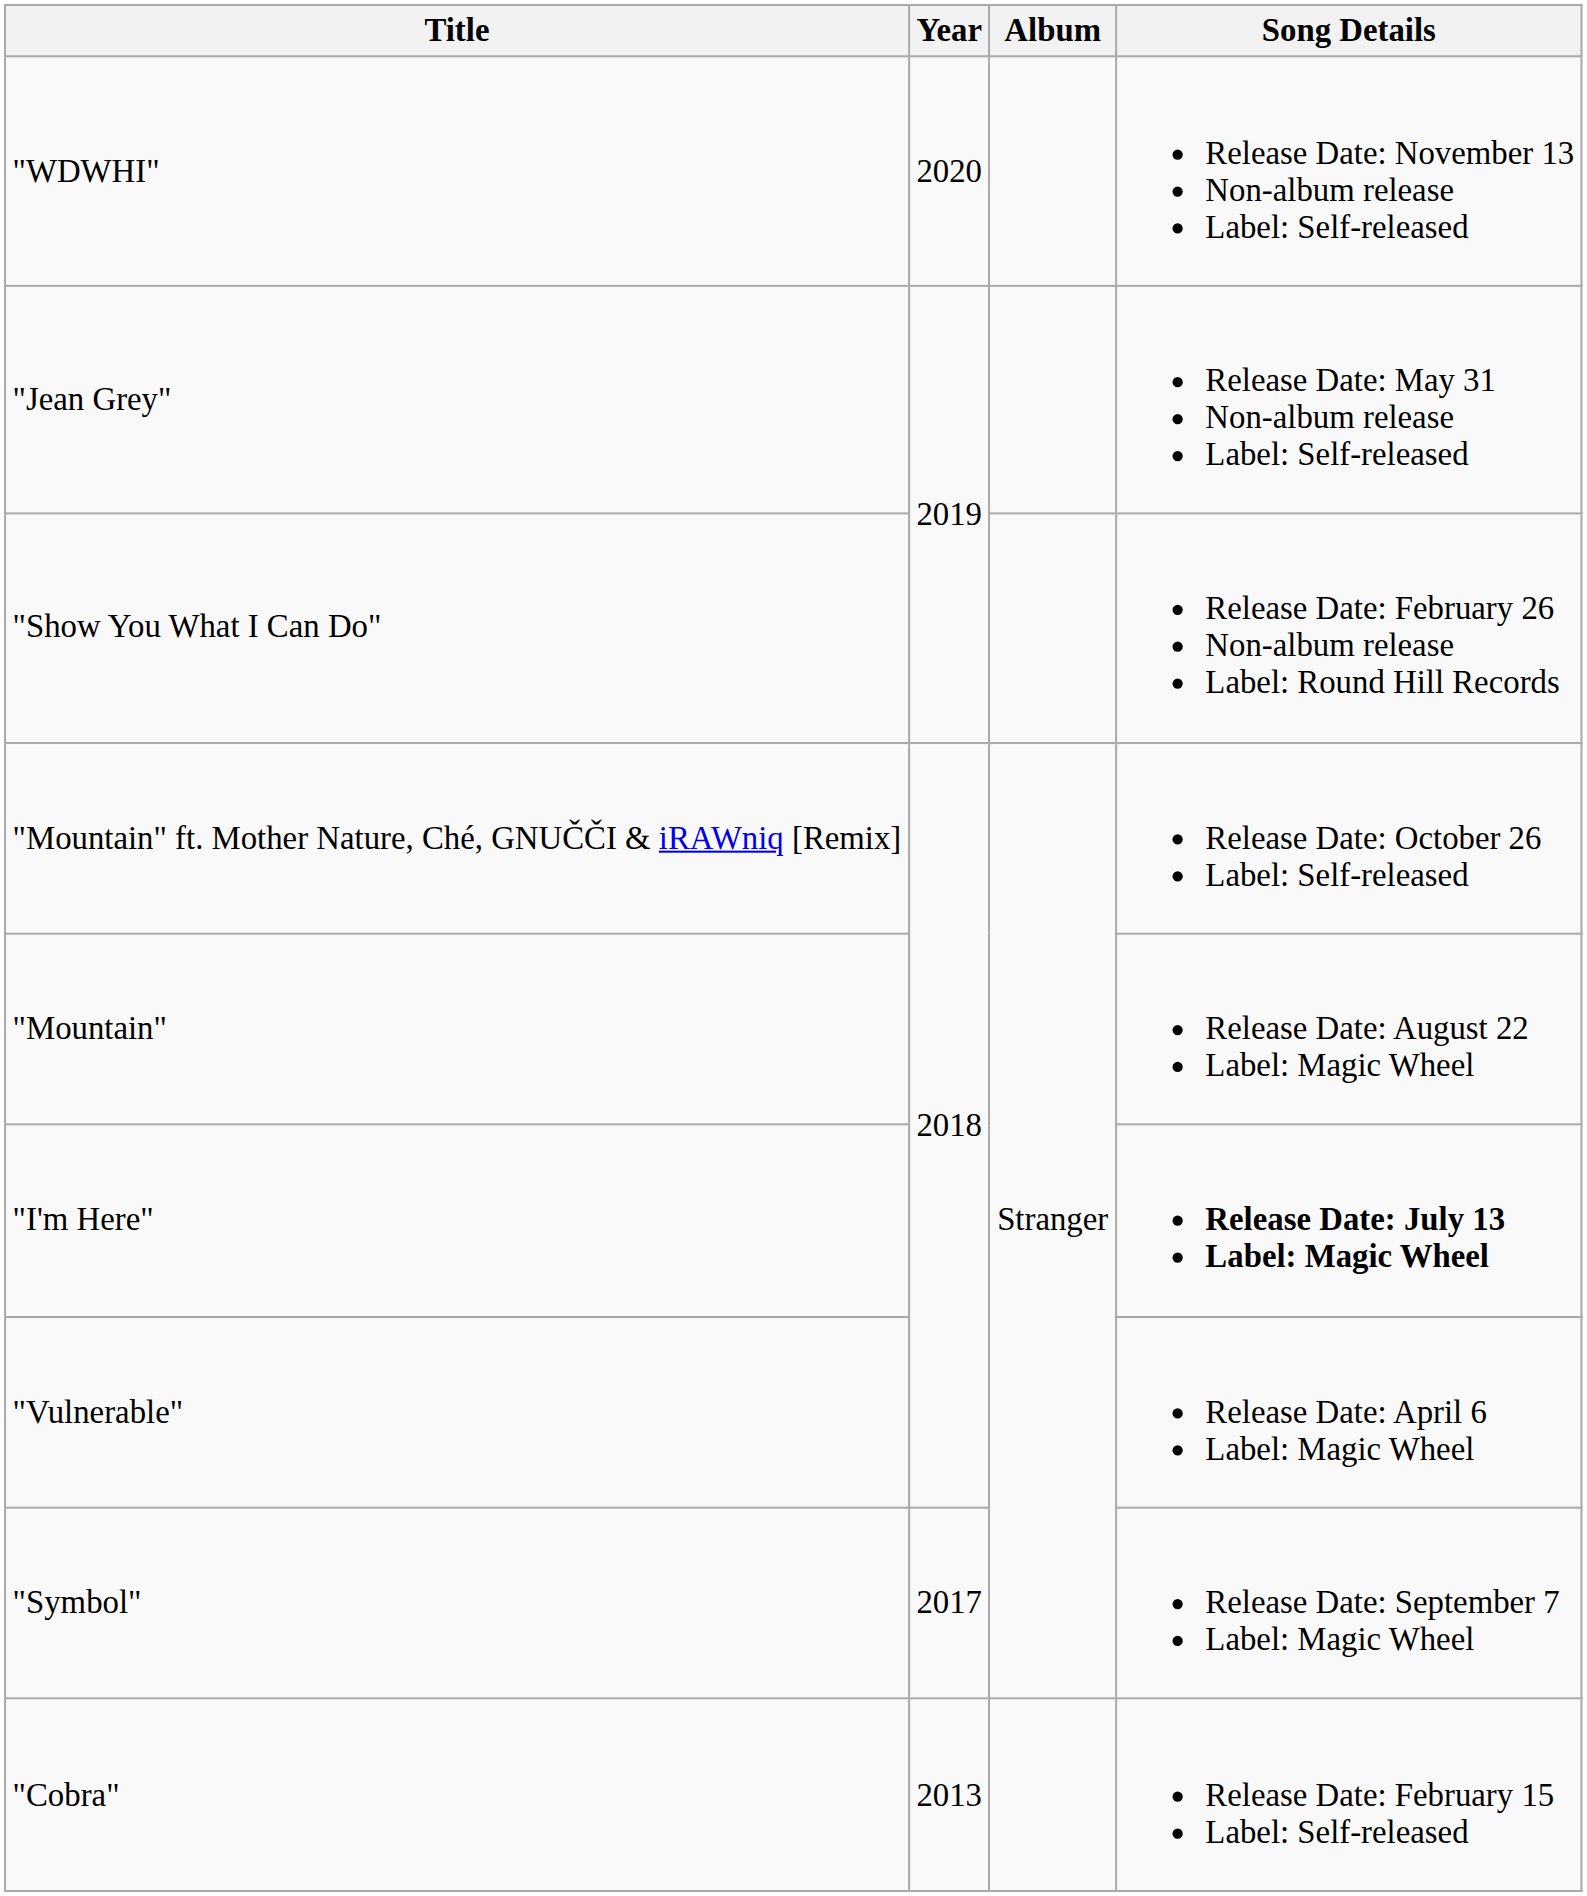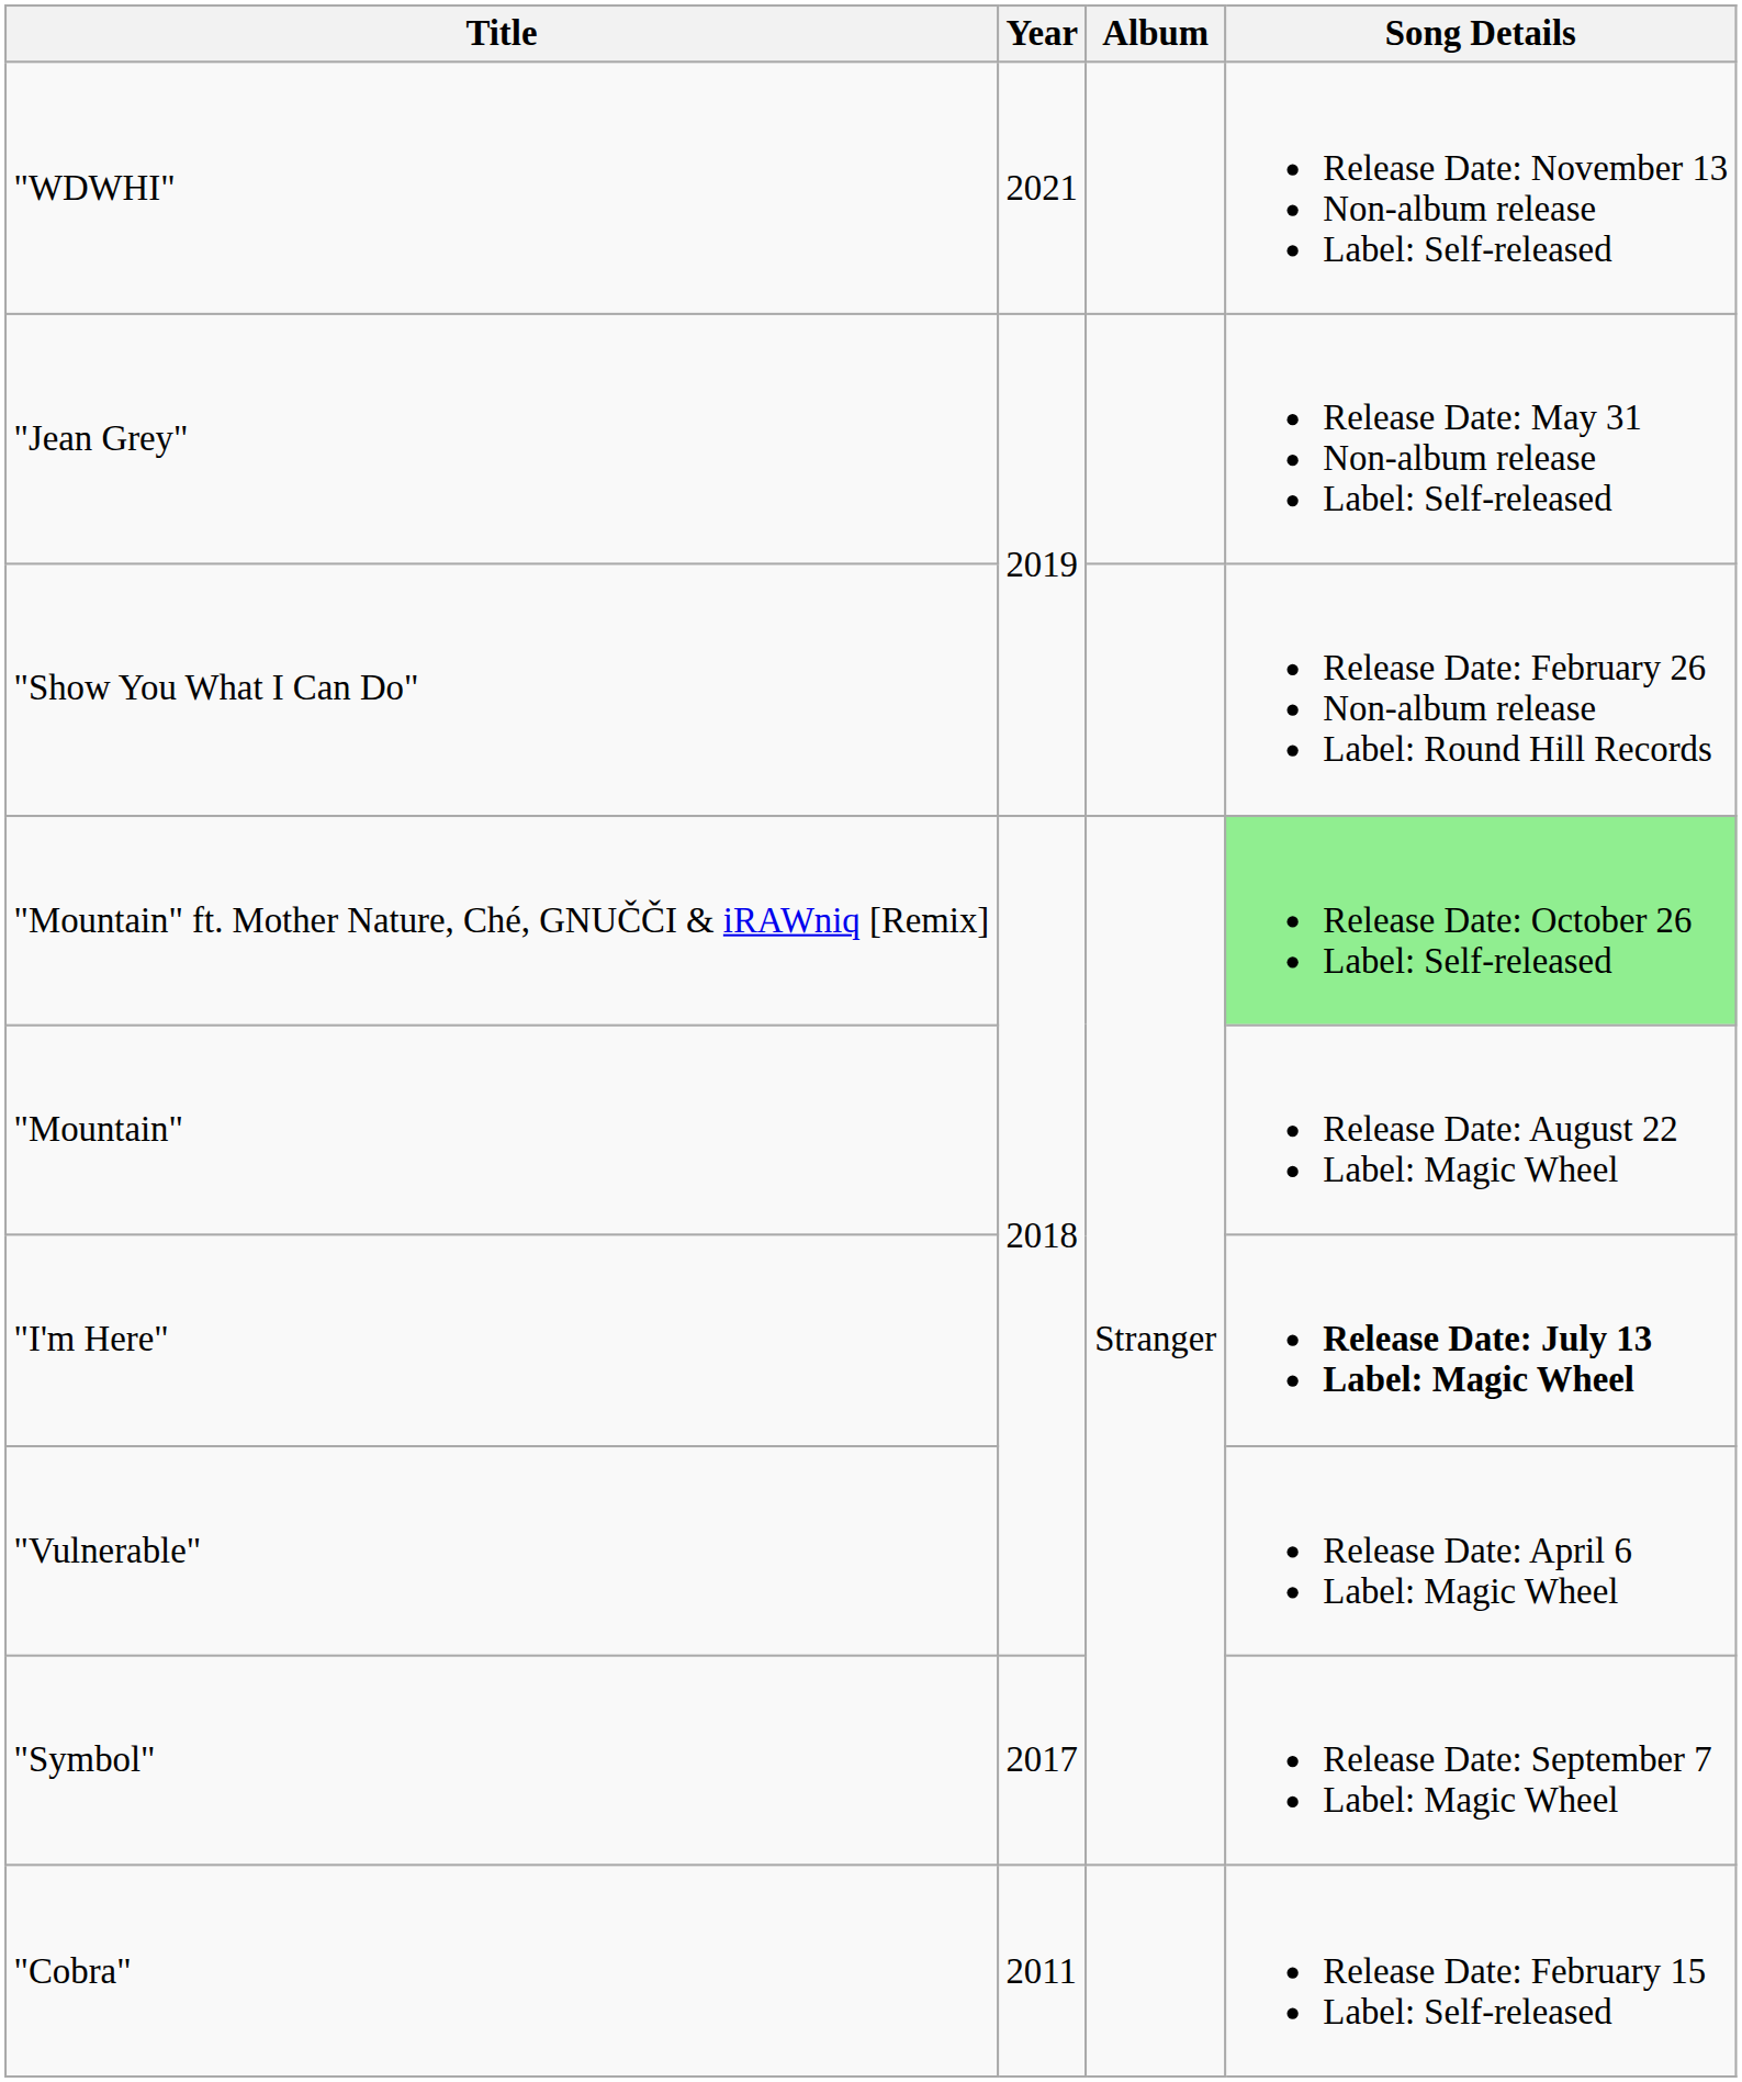"WDWHI" | Year: 2020 -> 2021
"Mountain" ft. Mother Nature, Ché, GNUČČI & iRAWniq [Remix] | Song Details: no background -> lightgreen background
"Cobra" | Year: 2013 -> 2011
